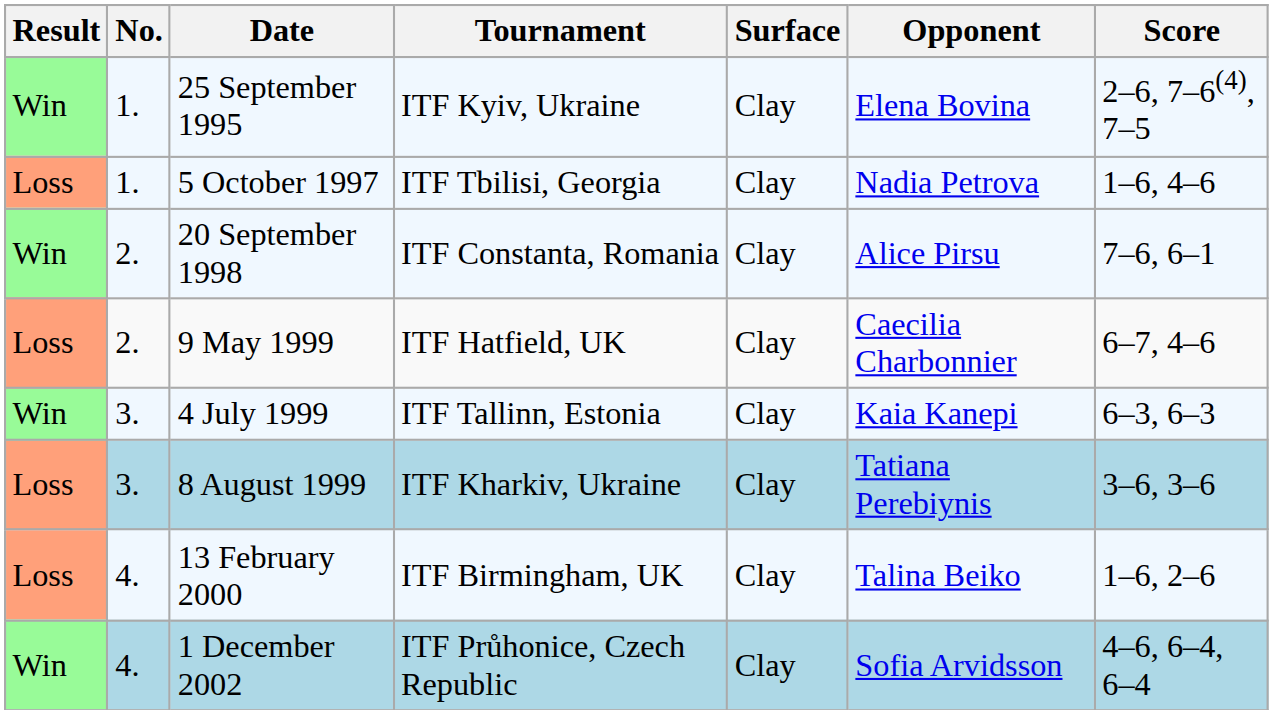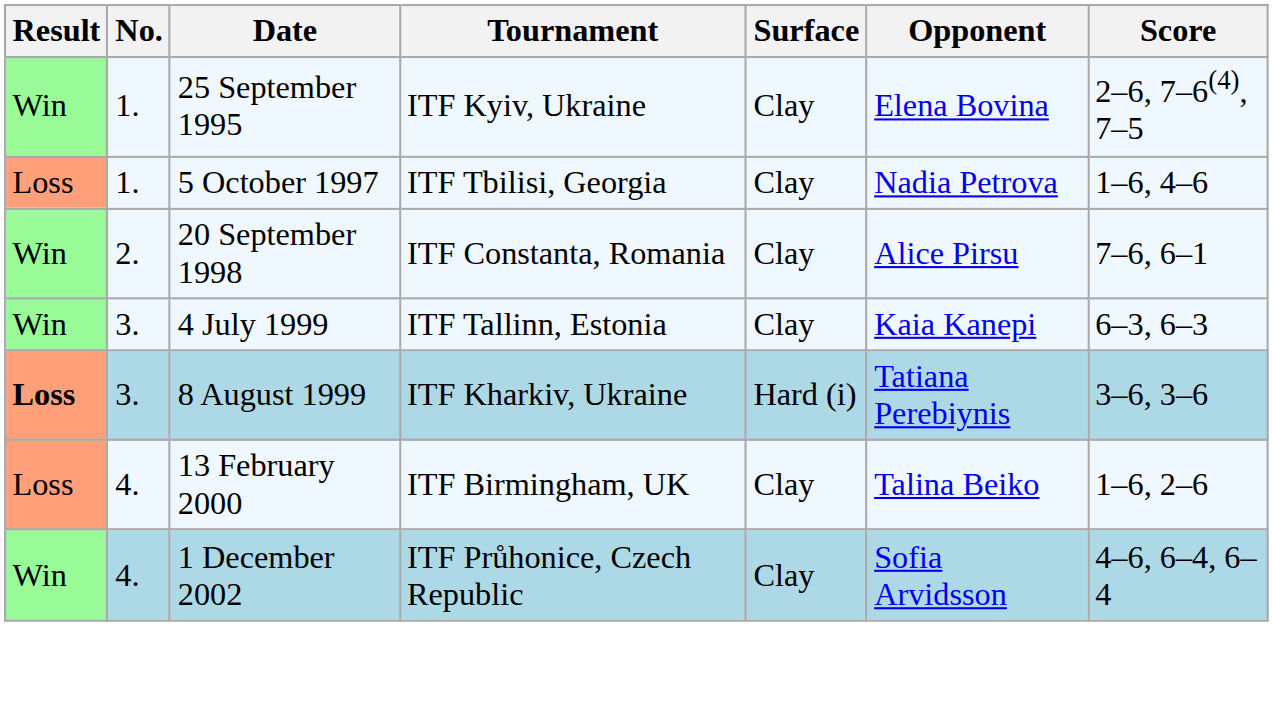- row: Loss | 2. | 9 May 1999 | ITF Hatfield, UK | Clay | Caecilia Charbonnier | 6–7, 4–6
8 August 1999 | Result: normal -> bold
8 August 1999 | Surface: Clay -> Hard (i)
